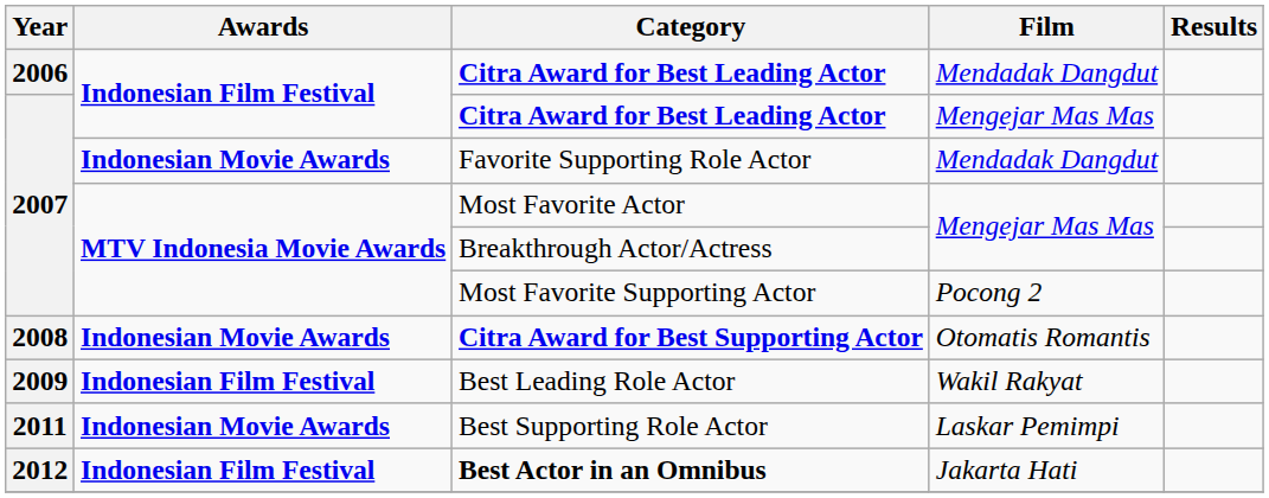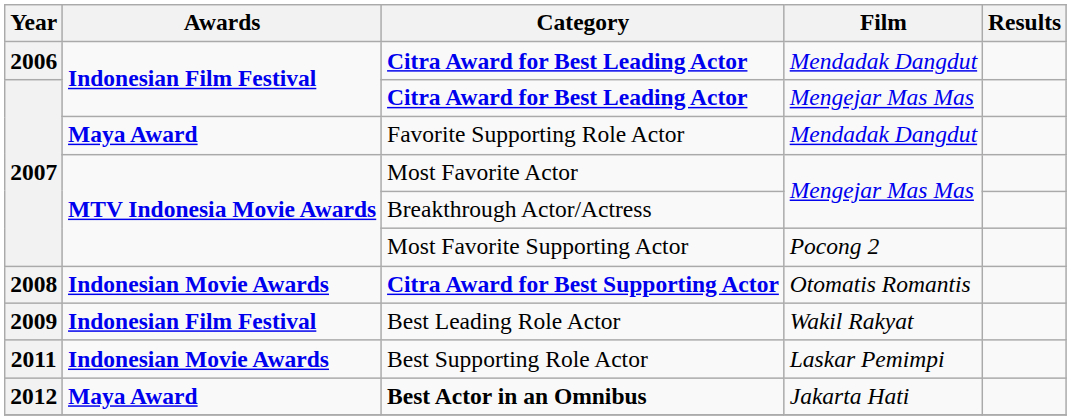Favorite Supporting Role Actor | Awards: Indonesian Movie Awards -> Maya Award
Best Actor in an Omnibus | Awards: Indonesian Film Festival -> Maya Award
